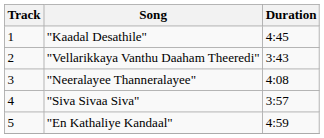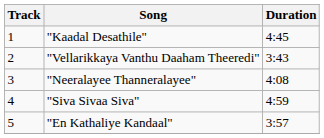"Siva Sivaa Siva" | Duration: 3:57 -> 4:59
"En Kathaliye Kandaal" | Duration: 4:59 -> 3:57
